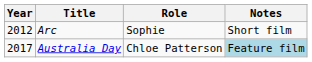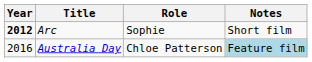Arc | Year: normal -> bold
Australia Day | Year: 2017 -> 2016
